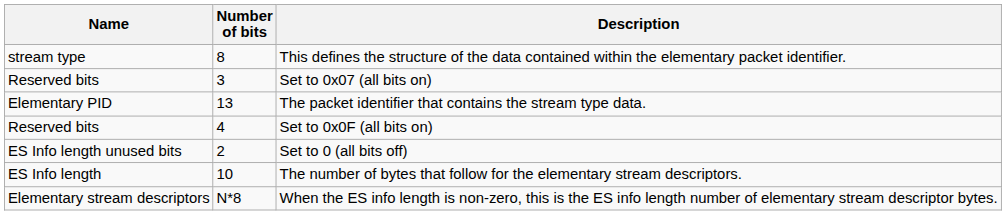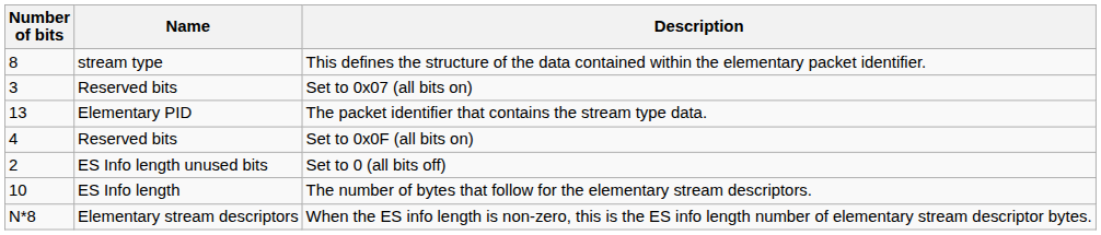columns swapped: Name <-> Number of bits
